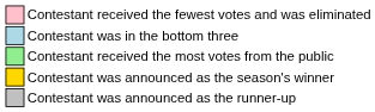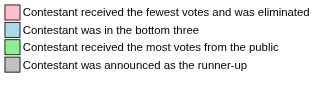- row: Contestant was announced as the season's winner
